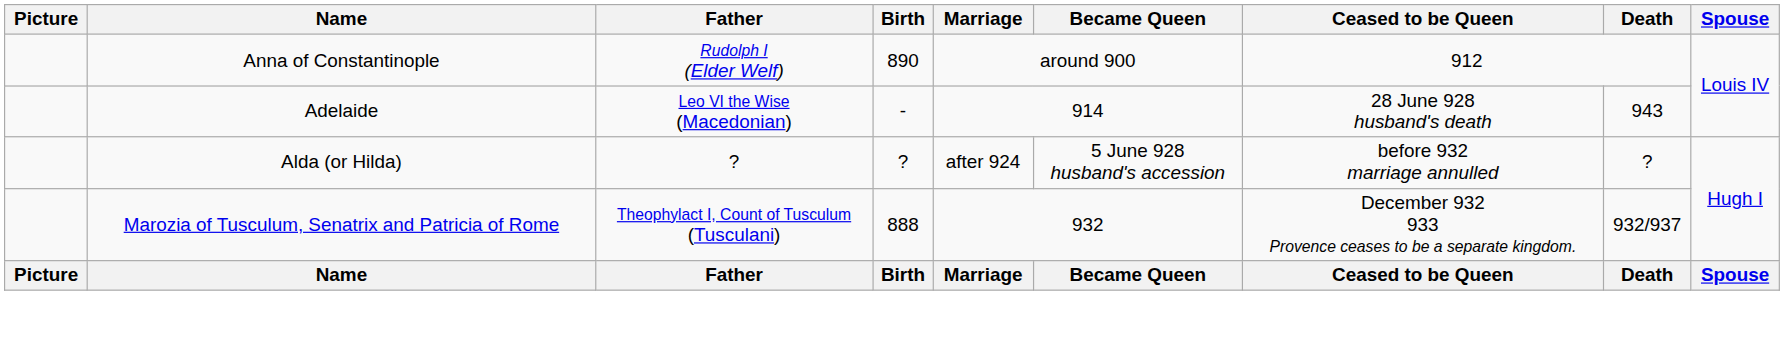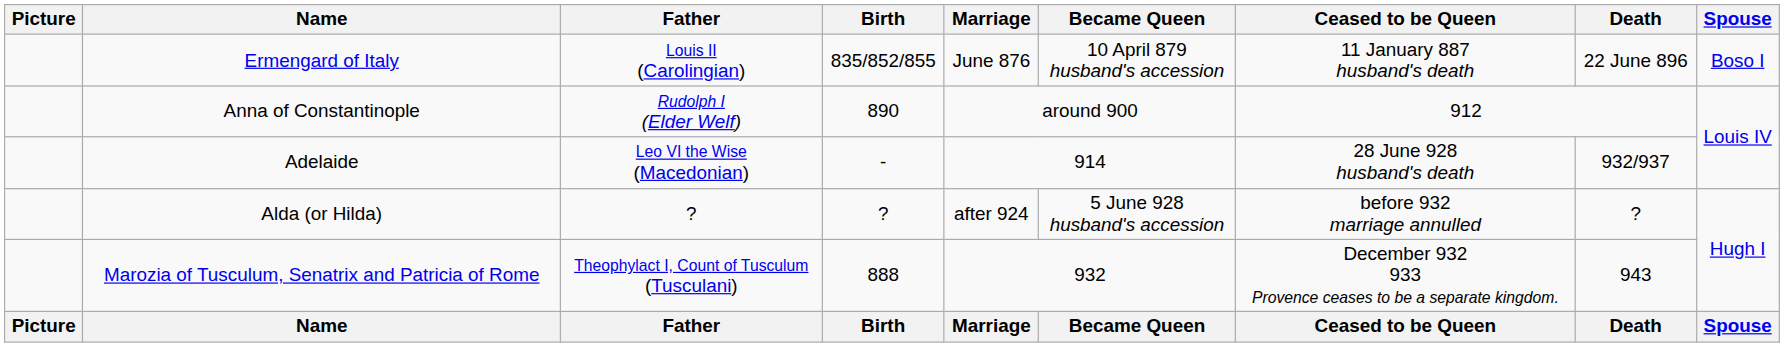+ row: Ermengard of Italy | Louis II (Carolingian) | 835/852/855 | June 876 | 10 April 879 husband's accession | 11 January 887 husband's death | 22 June 896 | Boso I
Adelaide | Death: 943 -> 932/937
Marozia of Tusculum, Senatrix and Patricia of Rome | Death: 932/937 -> 943
